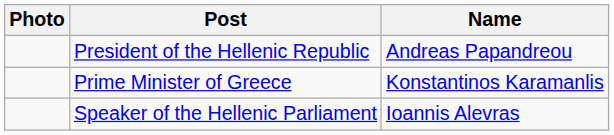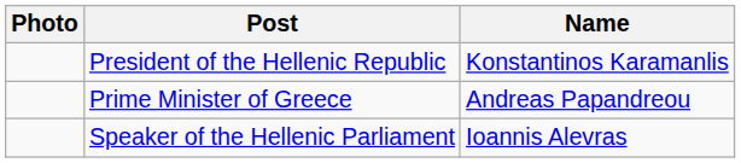President of the Hellenic Republic | Name: Andreas Papandreou -> Konstantinos Karamanlis
Prime Minister of Greece | Name: Konstantinos Karamanlis -> Andreas Papandreou
